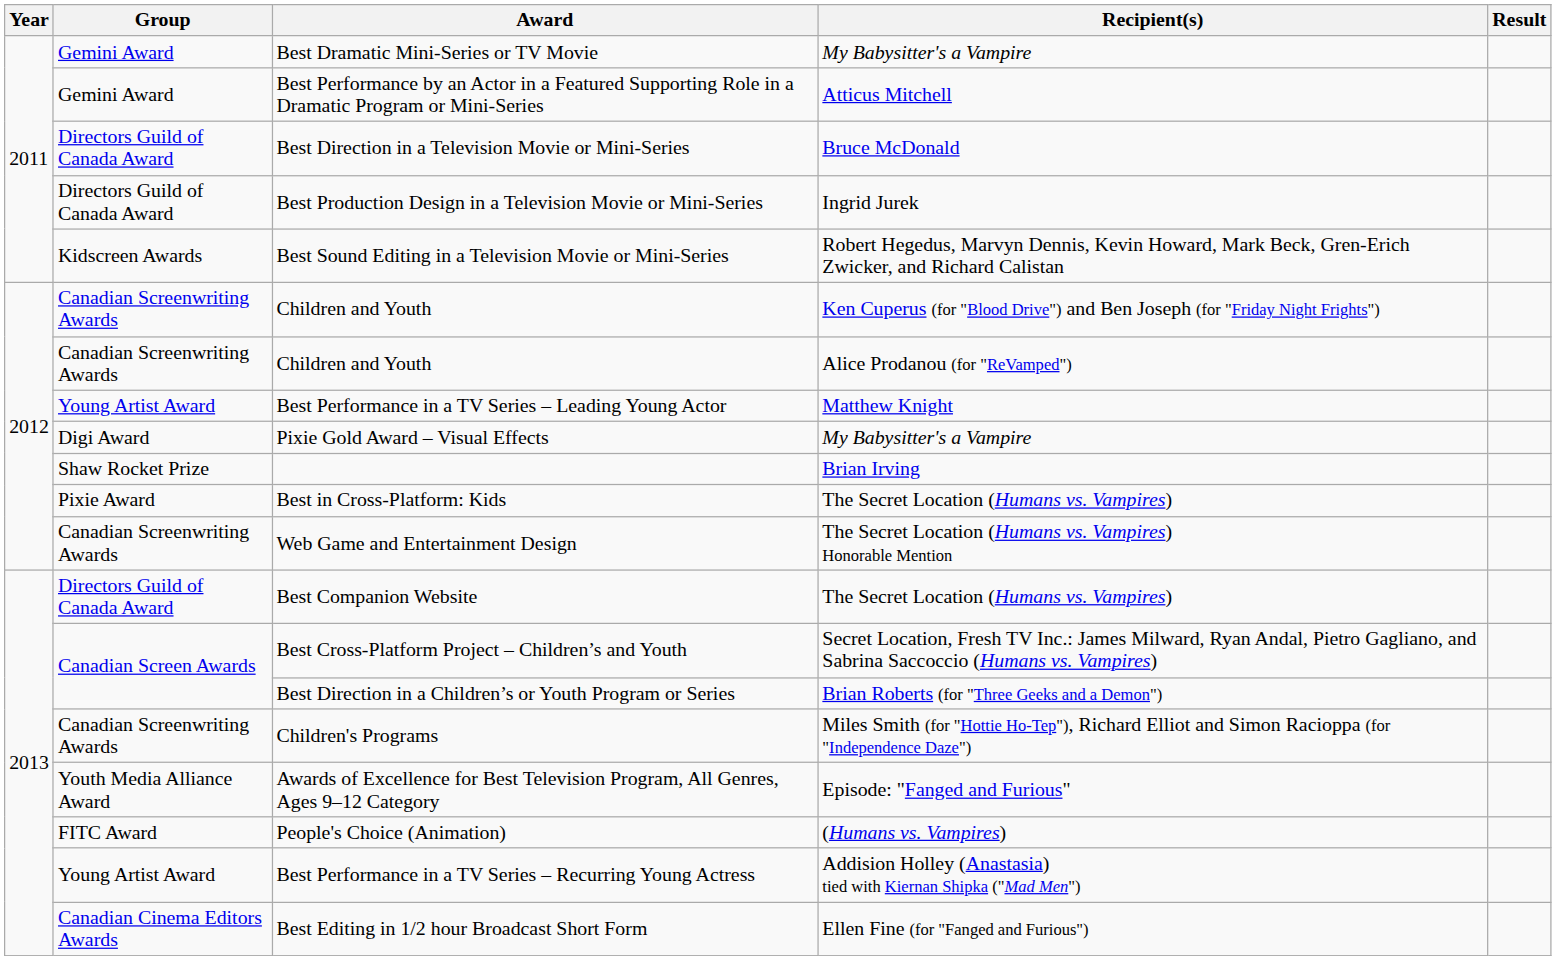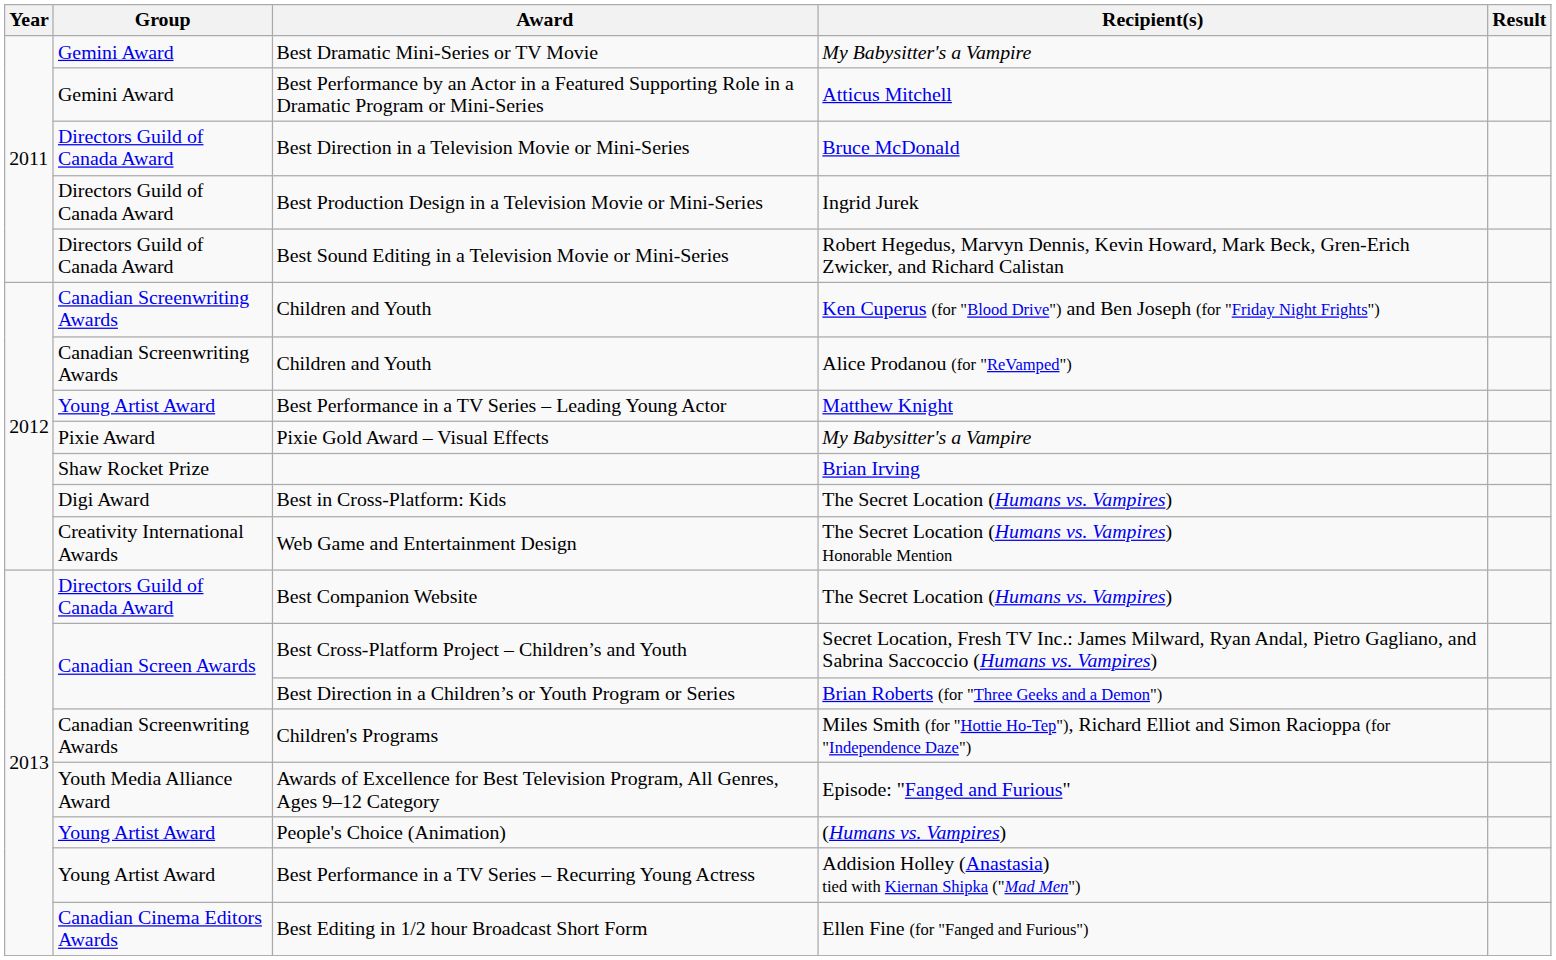Best Sound Editing in a Television Movie or Mini-Series | Group: Kidscreen Awards -> Directors Guild of Canada Award
Pixie Gold Award – Visual Effects | Group: Digi Award -> Pixie Award
Best in Cross-Platform: Kids | Group: Pixie Award -> Digi Award
Web Game and Entertainment Design | Group: Canadian Screenwriting Awards -> Creativity International Awards
People's Choice (Animation) | Group: FITC Award -> Young Artist Award
